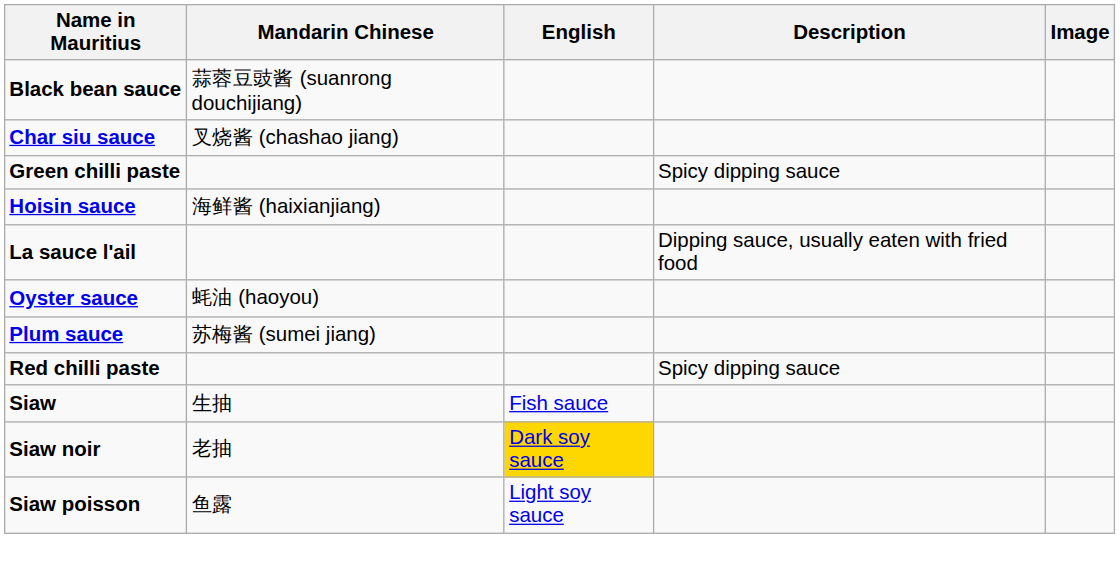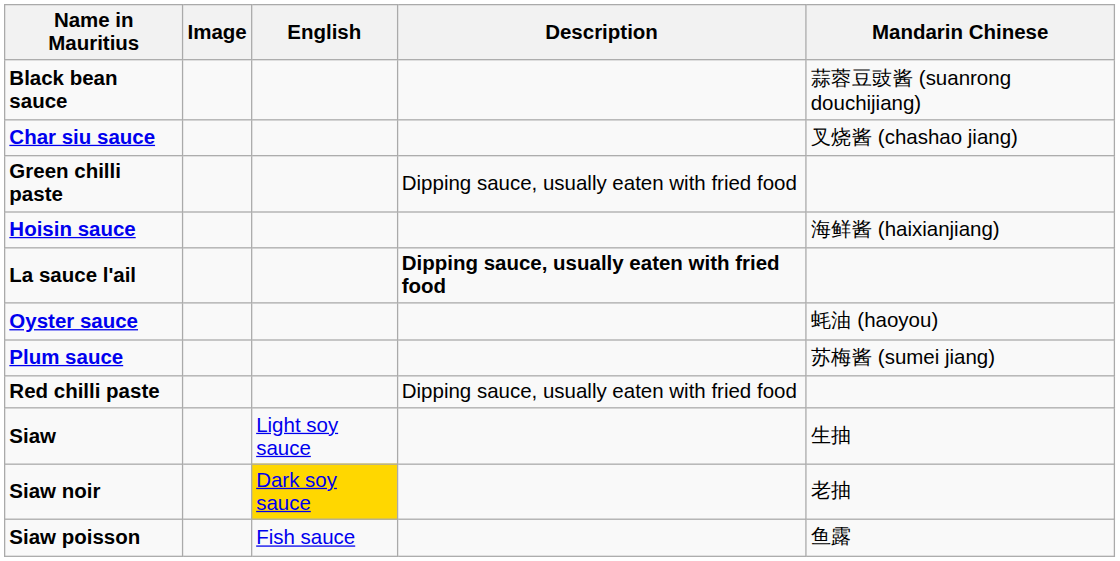columns swapped: Mandarin Chinese <-> Image
Green chilli paste | Description: Spicy dipping sauce -> Dipping sauce, usually eaten with fried food
La sauce l'ail | Description: normal -> bold
Red chilli paste | Description: Spicy dipping sauce -> Dipping sauce, usually eaten with fried food
Siaw | English: Fish sauce -> Light soy sauce
Siaw poisson | English: Light soy sauce -> Fish sauce
